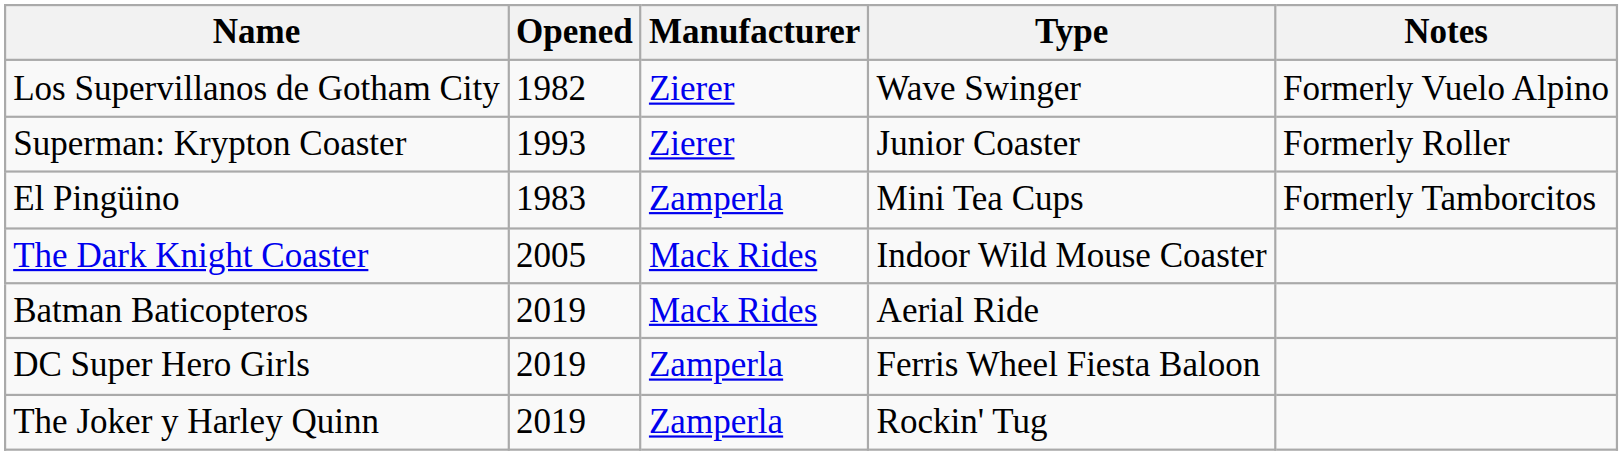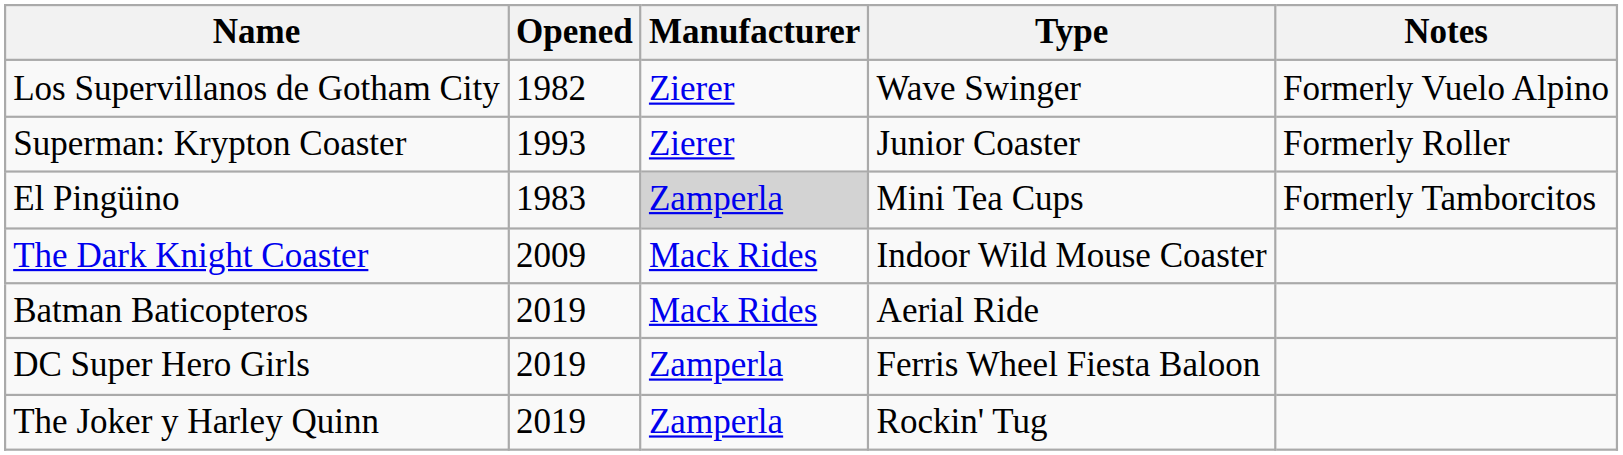El Pingüino | Manufacturer: no background -> lightgrey background
The Dark Knight Coaster | Opened: 2005 -> 2009
